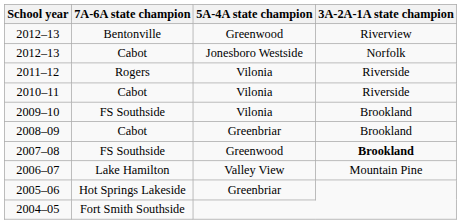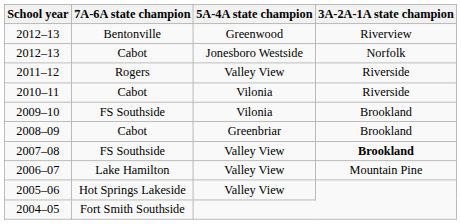2011–12 | 5A-4A state champion: Vilonia -> Valley View
2007–08 | 5A-4A state champion: Greenwood -> Valley View
2005–06 | 5A-4A state champion: Greenbriar -> Valley View
